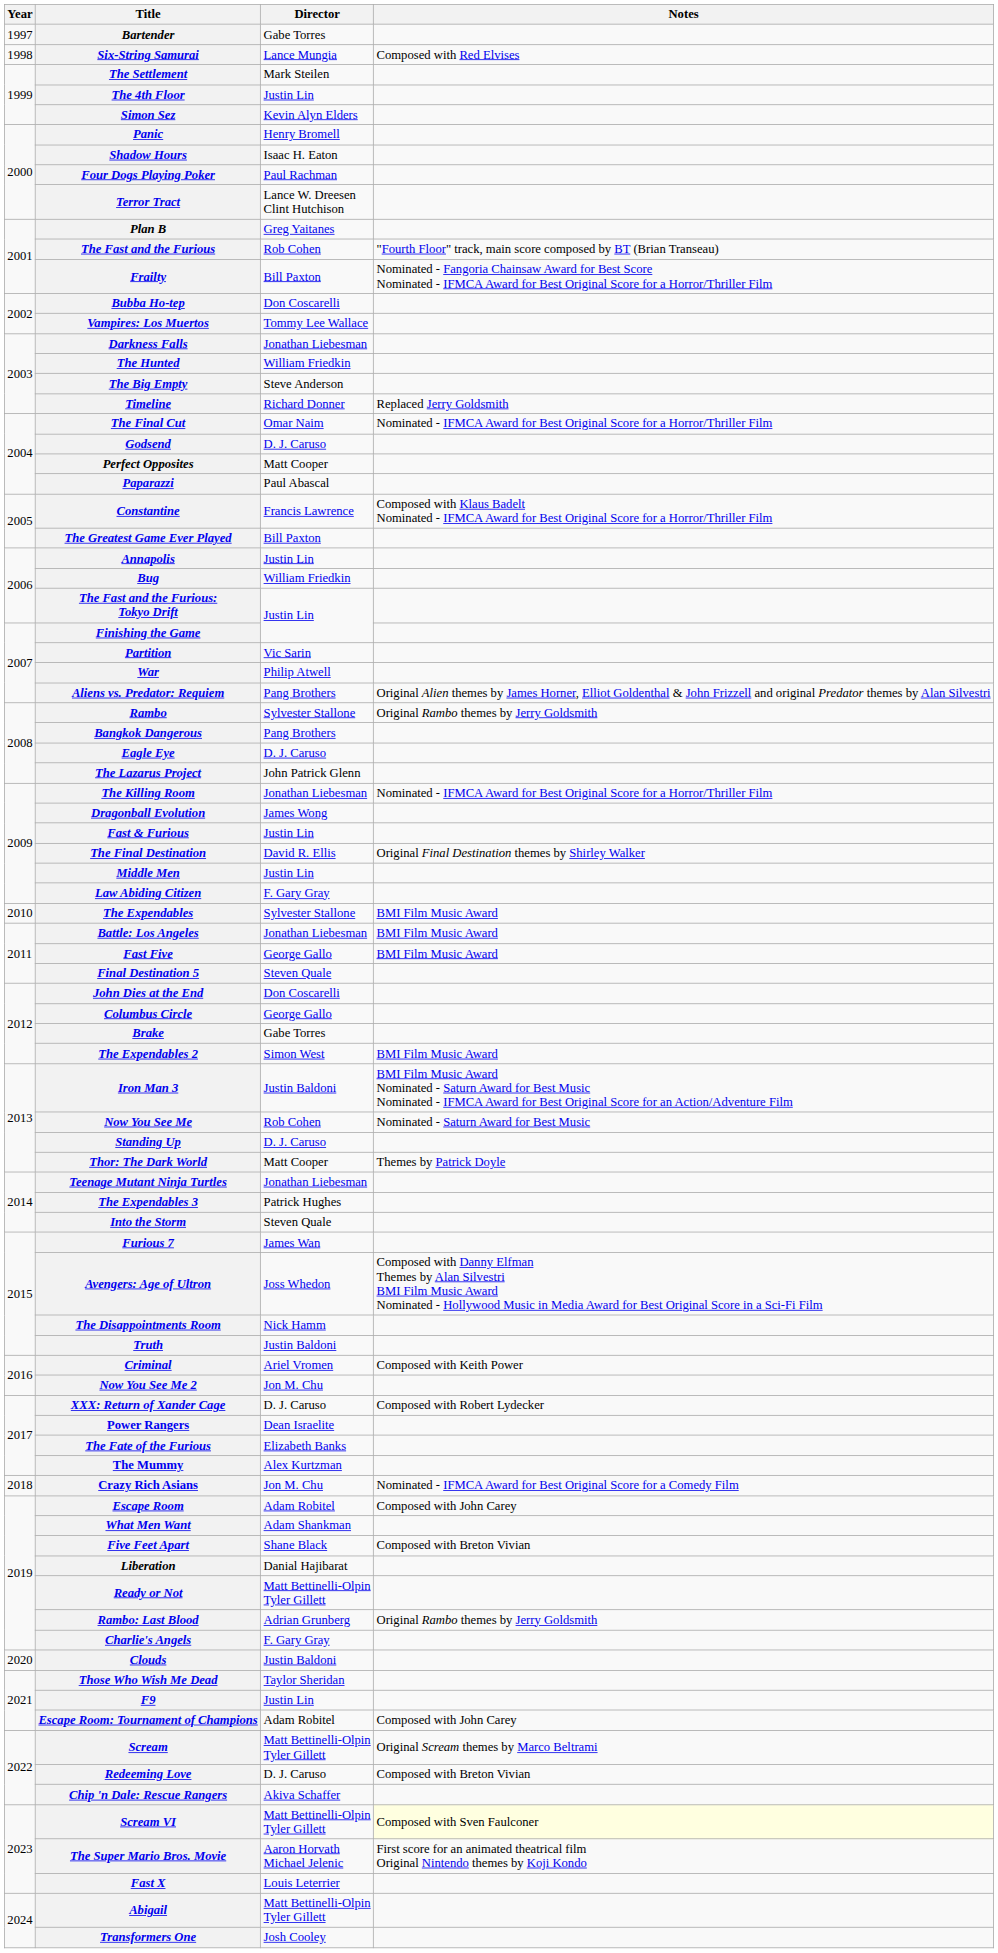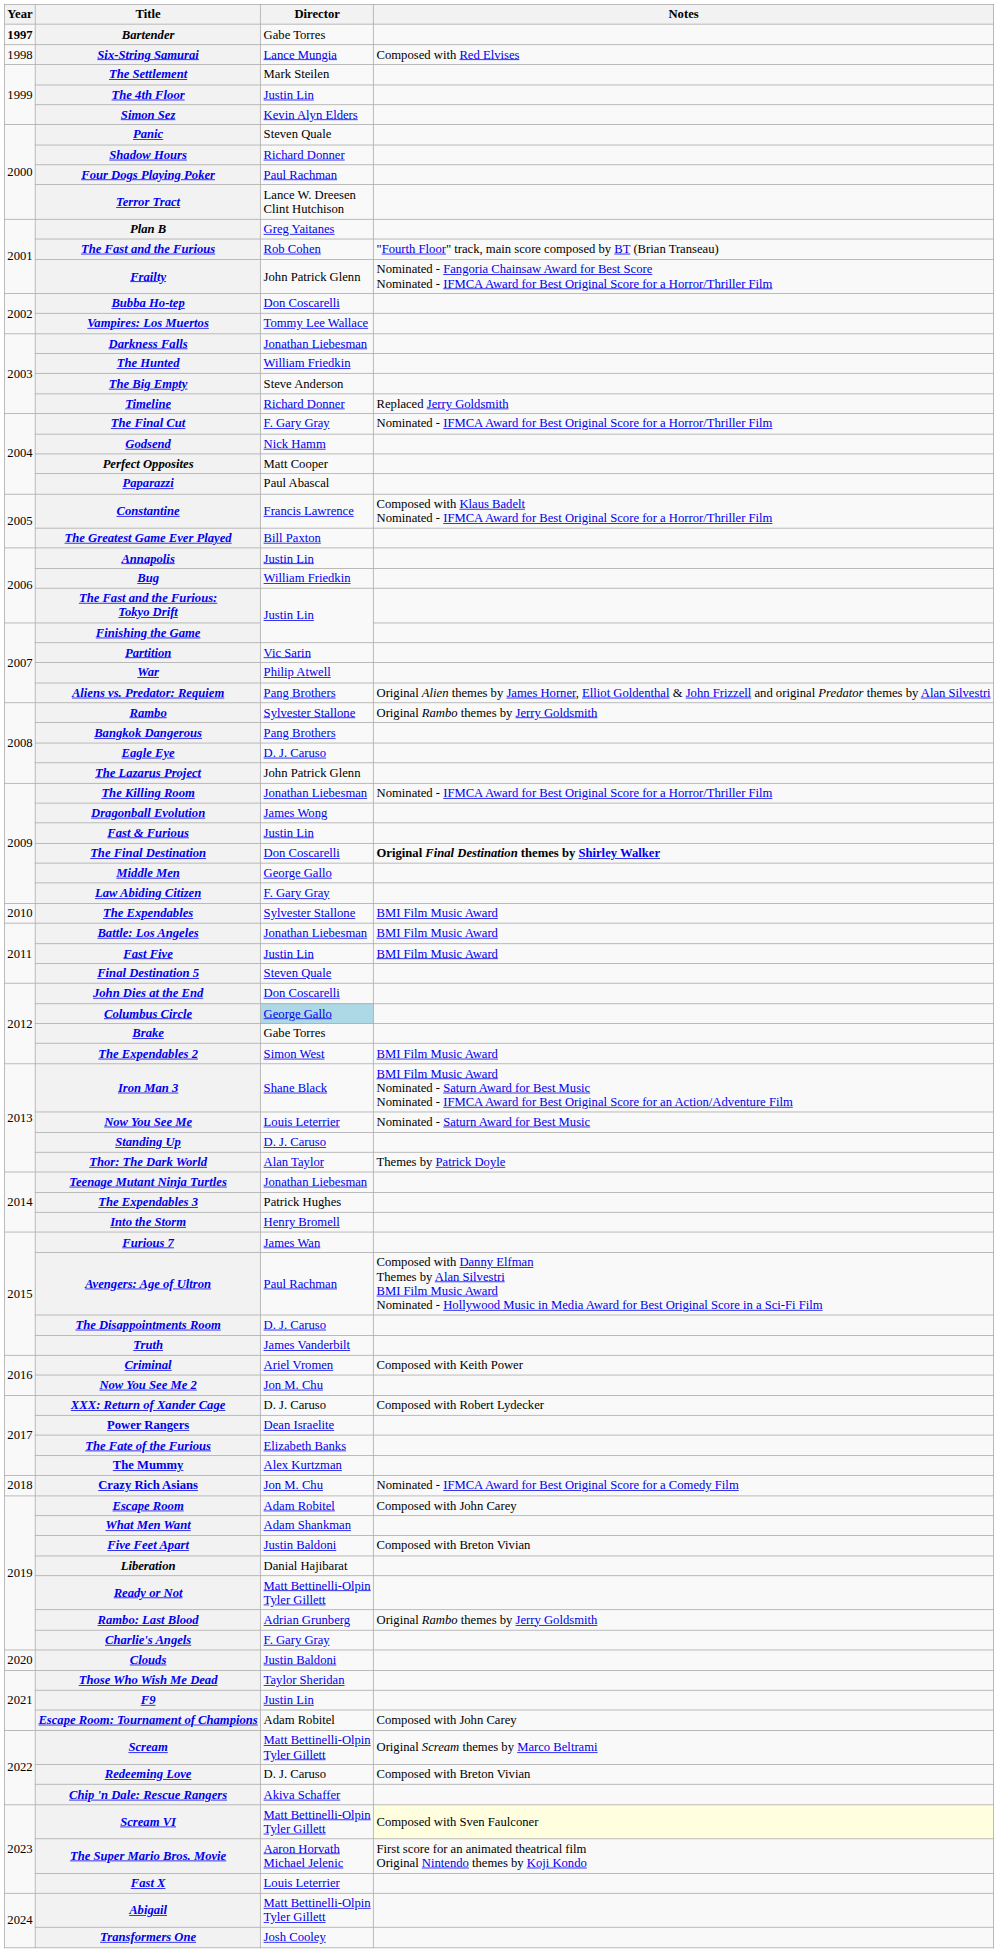Bartender | Year: normal -> bold
Panic | Director: Henry Bromell -> Steven Quale
Shadow Hours | Director: Isaac H. Eaton -> Richard Donner
Frailty | Director: Bill Paxton -> John Patrick Glenn
The Final Cut | Director: Omar Naim -> F. Gary Gray
Godsend | Director: D. J. Caruso -> Nick Hamm
The Final Destination | Director: David R. Ellis -> Don Coscarelli
The Final Destination | Notes: normal -> bold
Middle Men | Director: Justin Lin -> George Gallo
Fast Five | Director: George Gallo -> Justin Lin
Columbus Circle | Director: no background -> lightblue background
Iron Man 3 | Director: Justin Baldoni -> Shane Black
Now You See Me | Director: Rob Cohen -> Louis Leterrier
Thor: The Dark World | Director: Matt Cooper -> Alan Taylor
Into the Storm | Director: Steven Quale -> Henry Bromell
Avengers: Age of Ultron | Director: Joss Whedon -> Paul Rachman
The Disappointments Room | Director: Nick Hamm -> D. J. Caruso
Truth | Director: Justin Baldoni -> James Vanderbilt
Five Feet Apart | Director: Shane Black -> Justin Baldoni
